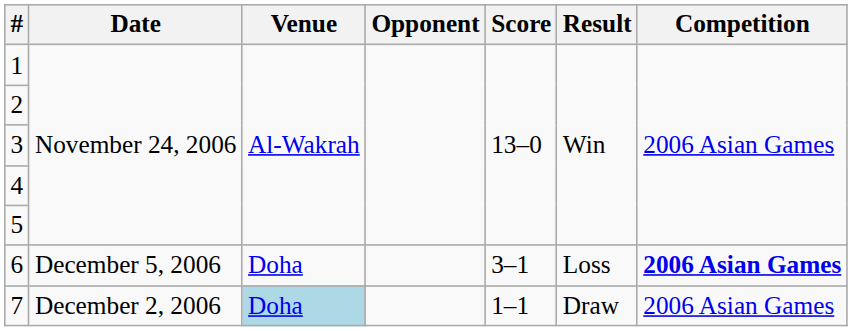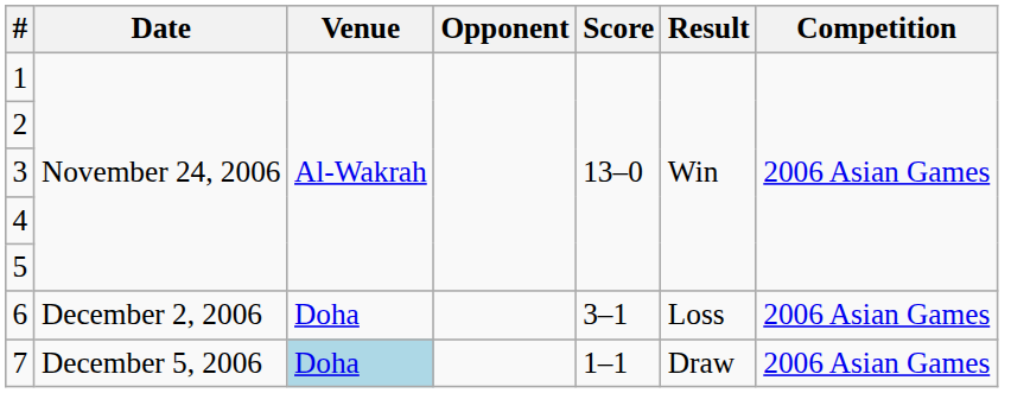6 | Date: December 5, 2006 -> December 2, 2006
6 | Competition: bold -> normal
7 | Date: December 2, 2006 -> December 5, 2006
